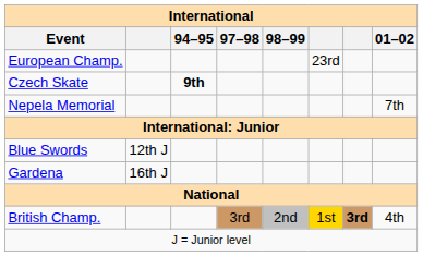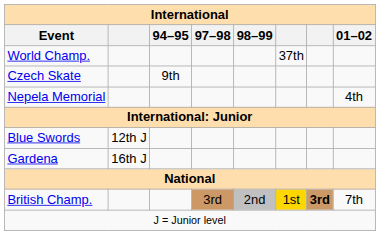+ row: World Champ. | 37th
- row: European Champ. | 23rd
Czech Skate | 94–95: bold -> normal
Nepela Memorial | 01–02: 7th -> 4th
British Champ. | 01–02: 4th -> 7th
